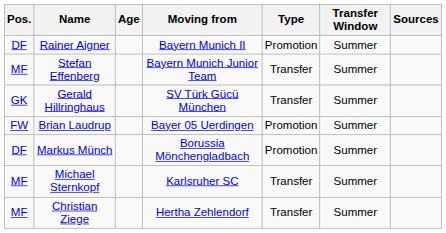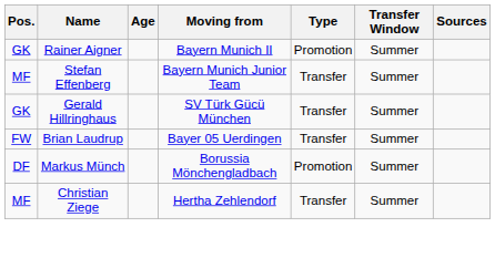Rainer Aigner | Pos.: DF -> GK
Brian Laudrup | Type: Promotion -> Transfer
- row: MF | Michael Sternkopf | Karlsruher SC | Transfer | Summer
